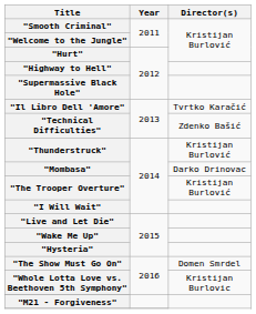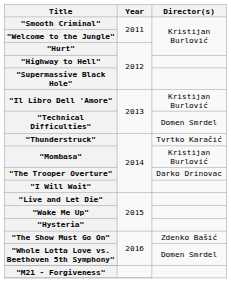"Il Libro Dell 'Amore" | Director(s): Tvrtko Karačić -> Kristijan Burlović
"Technical Difficulties" | Director(s): Zdenko Bašić -> Domen Smrdel
"Thunderstruck" | Director(s): Kristijan Burlović -> Tvrtko Karačić
"Mombasa" | Director(s): Darko Drinovac -> Kristijan Burlović
"The Trooper Overture" | Director(s): Kristijan Burlović -> Darko Drinovac
"The Show Must Go On" | Director(s): Domen Smrdel -> Zdenko Bašić
"Whole Lotta Love vs. Beethoven 5th Symphony" | Director(s): Kristijan Burlovic -> Domen Smrdel
